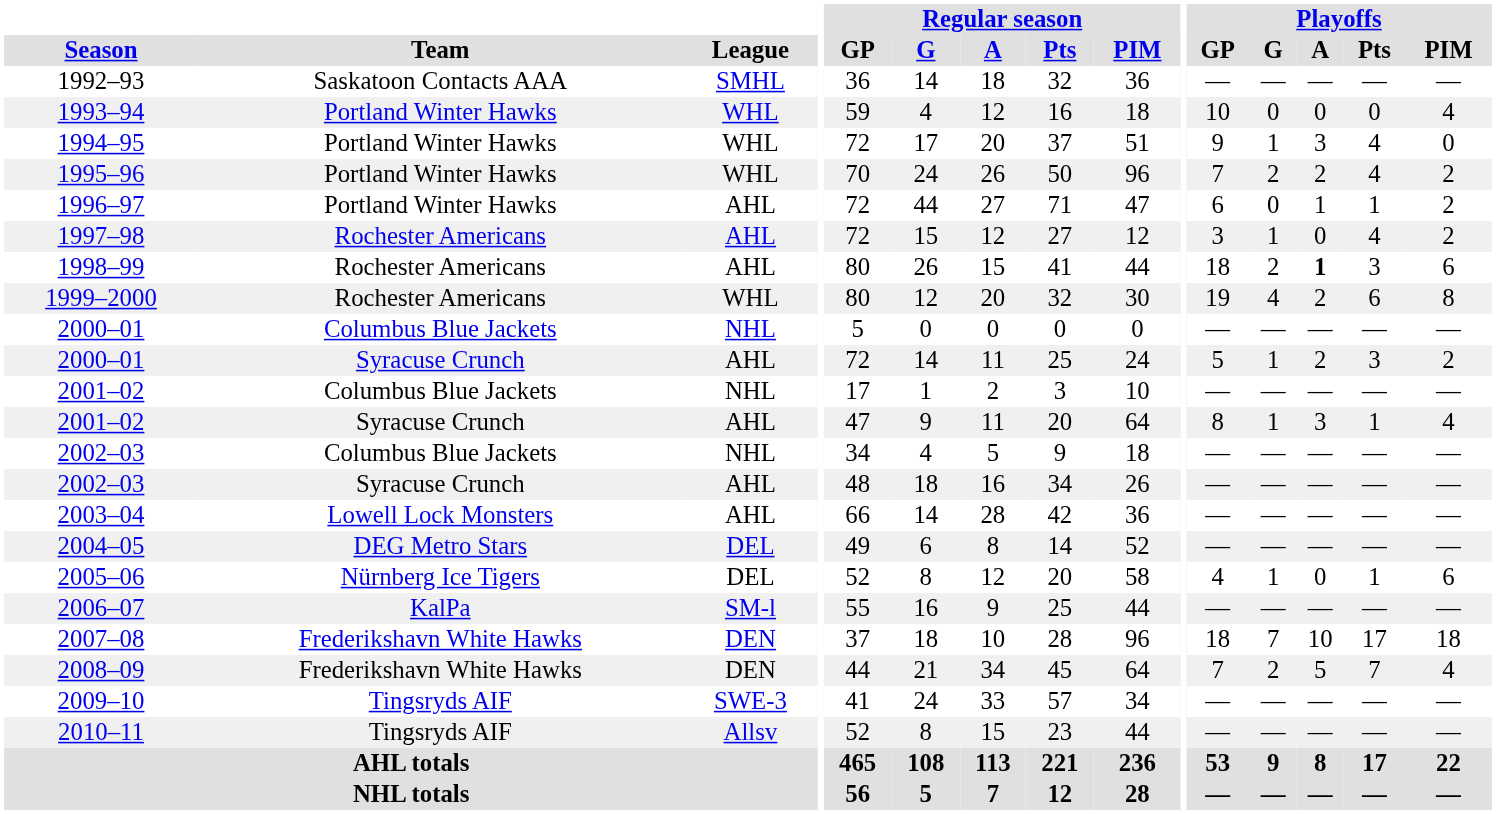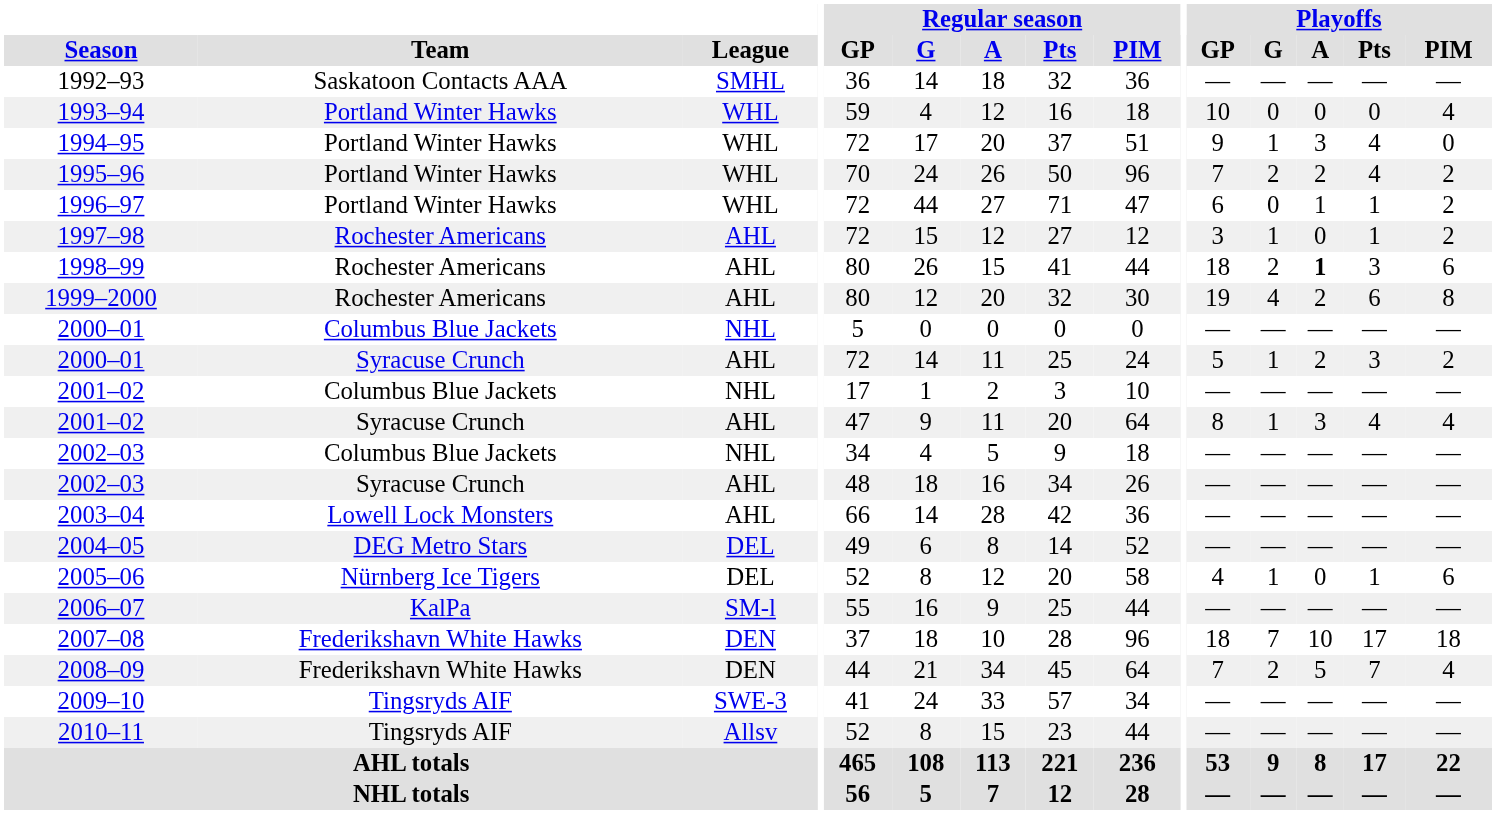1996–97 | League: AHL -> WHL
1997–98 | Playoffs / Pts: 4 -> 1
1999–2000 | League: WHL -> AHL
2001–02 / Syracuse Crunch | Playoffs / Pts: 1 -> 4
